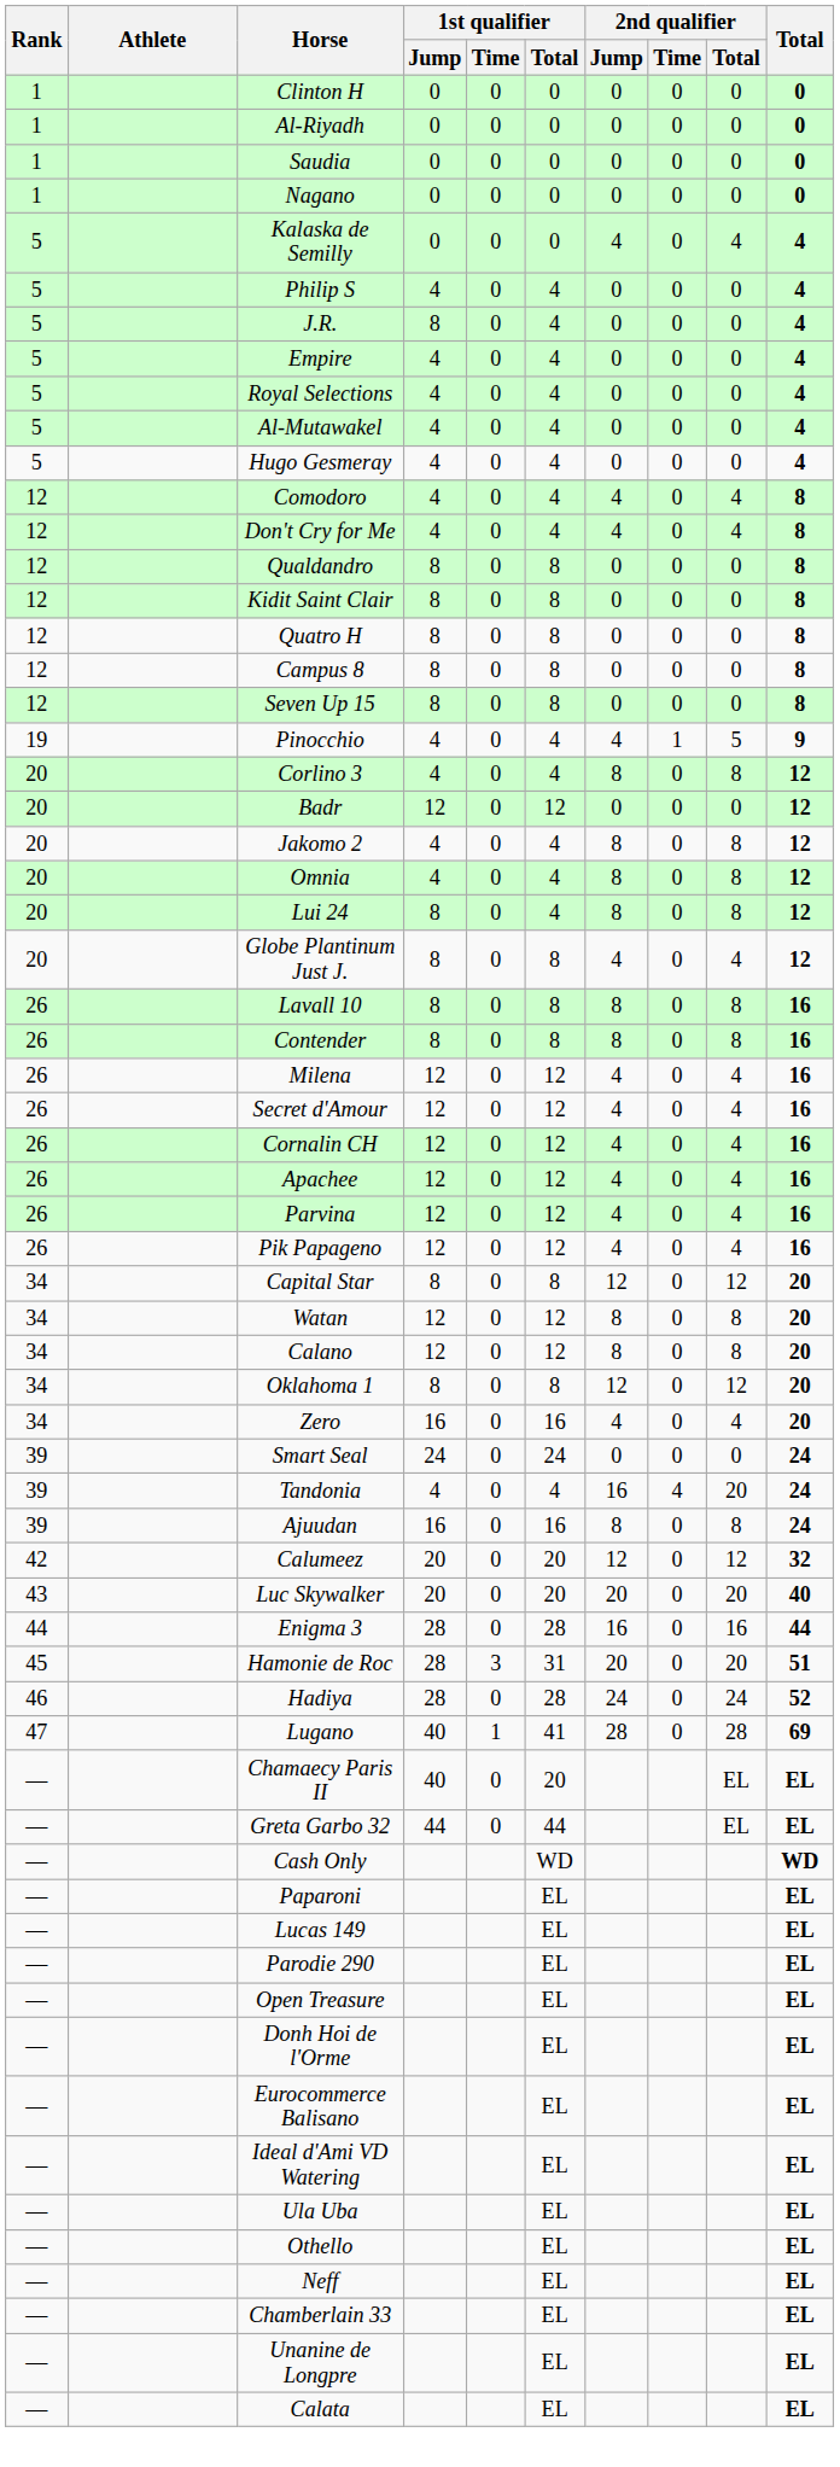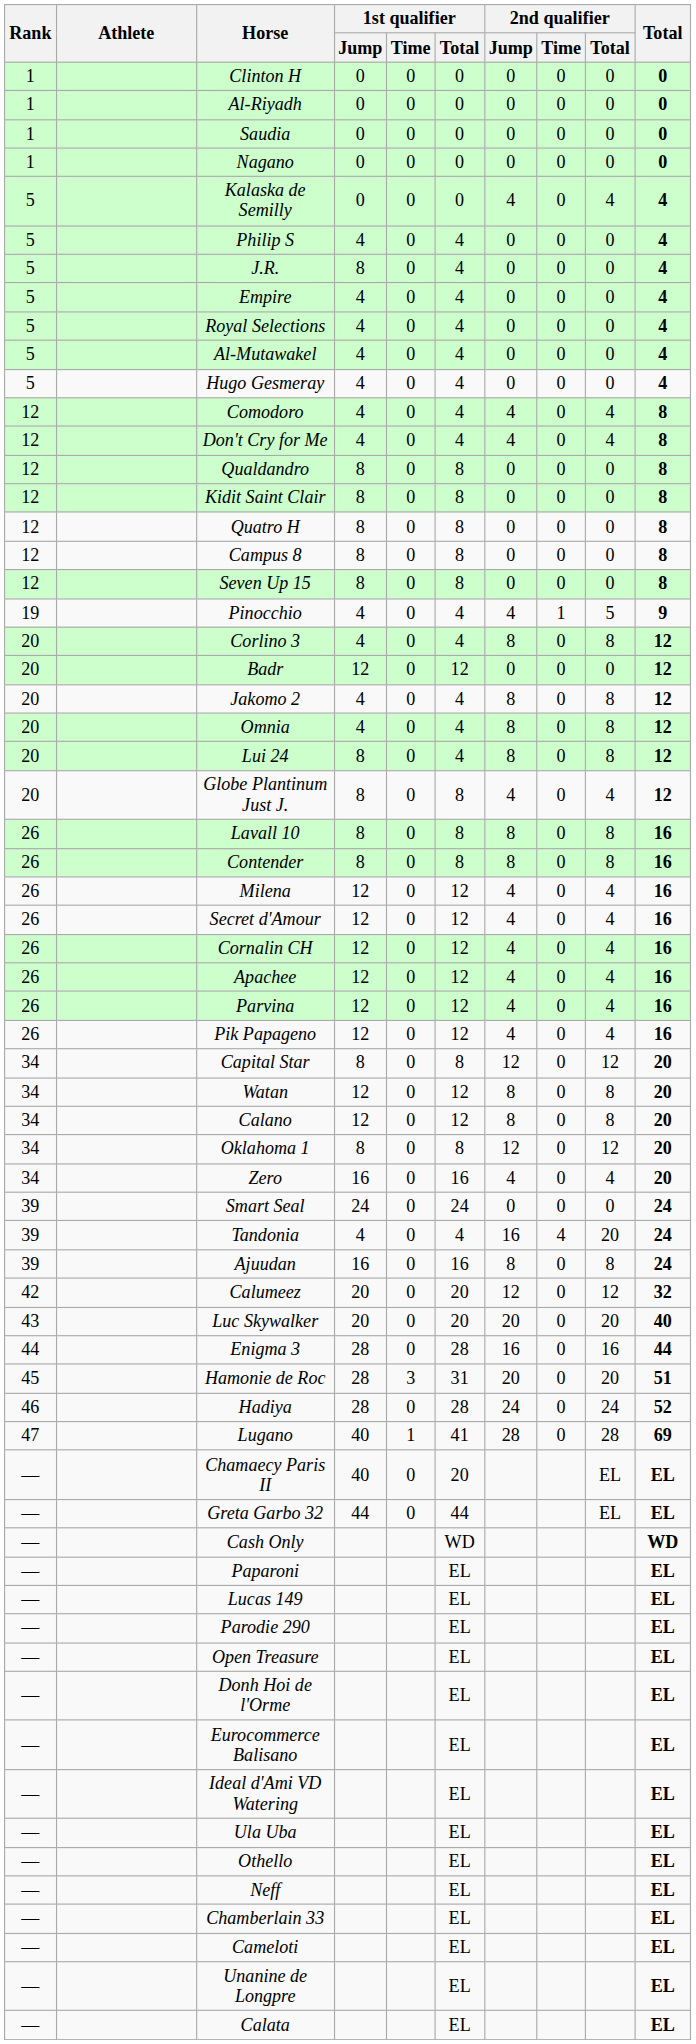+ row: — | Cameloti | EL | EL
